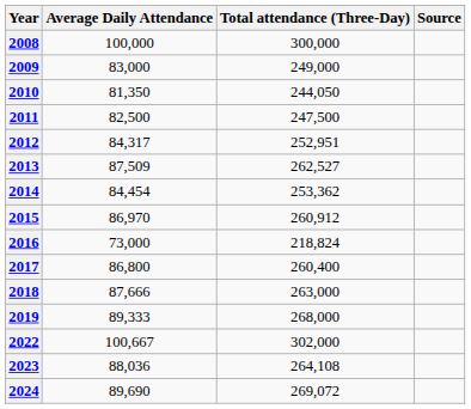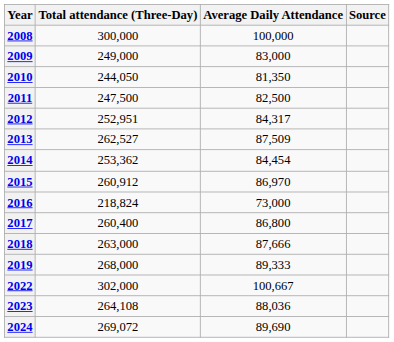columns swapped: Average Daily Attendance <-> Total attendance (Three-Day)
